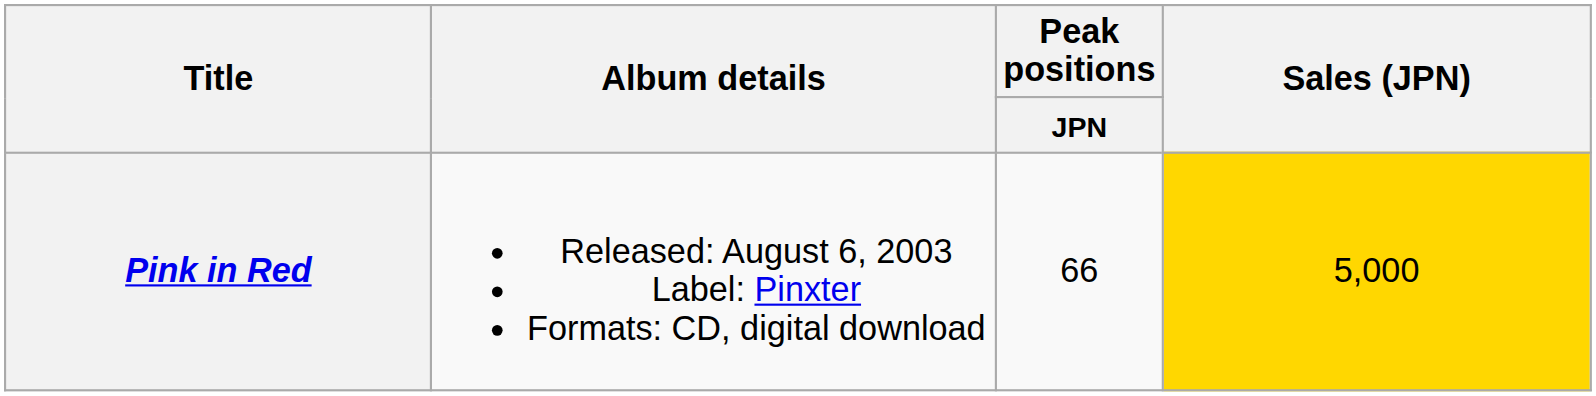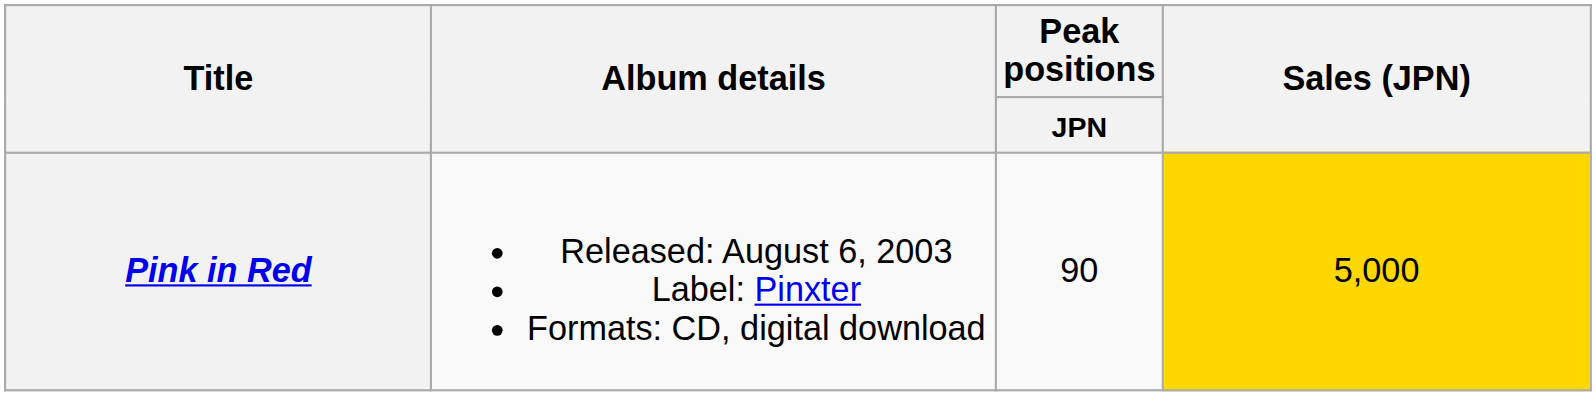Pink in Red | Peak positions / JPN: 66 -> 90
